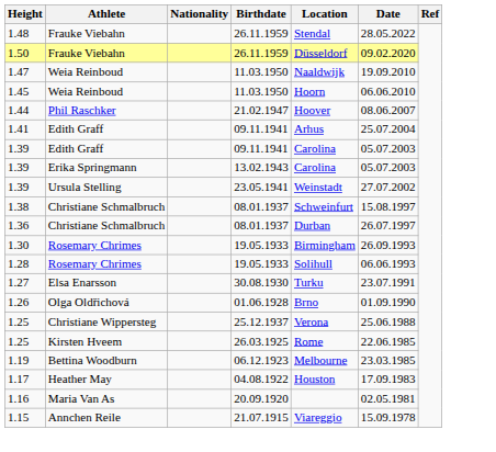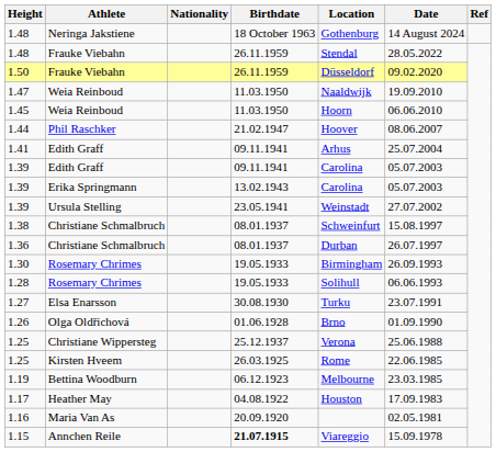+ row: 1.48 | Neringa Jakstiene | 18 October 1963 | Gothenburg | 14 August 2024
1.15 | Birthdate: normal -> bold
